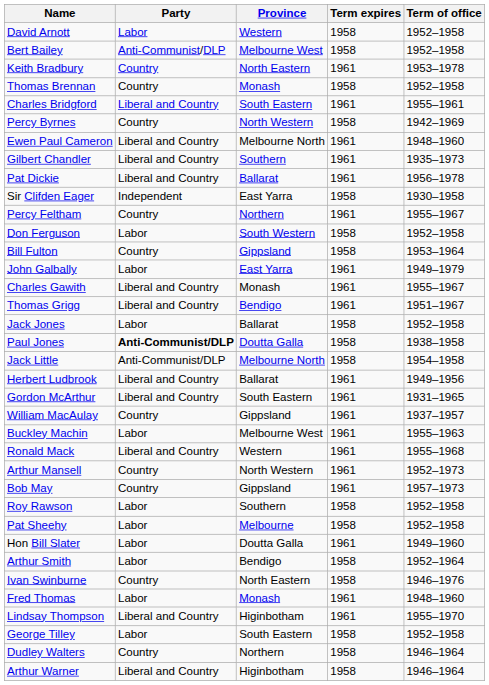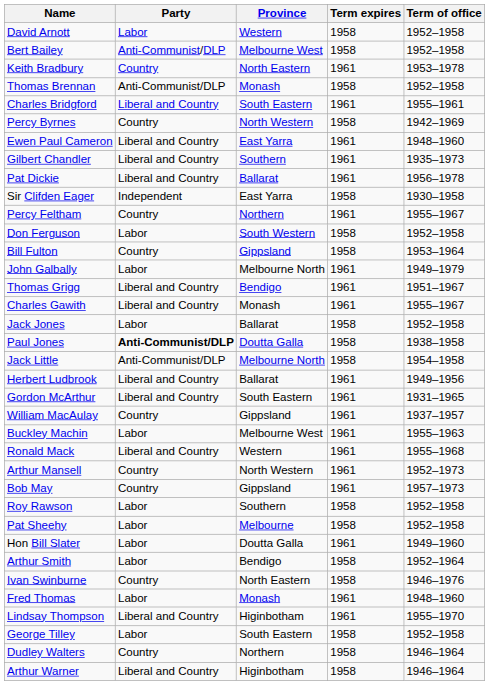Thomas Brennan | Party: Country -> Anti-Communist/DLP
Ewen Paul Cameron | Province: Melbourne North -> East Yarra
John Galbally | Province: East Yarra -> Melbourne North
rows swapped: Charles Gawith <-> Thomas Grigg
